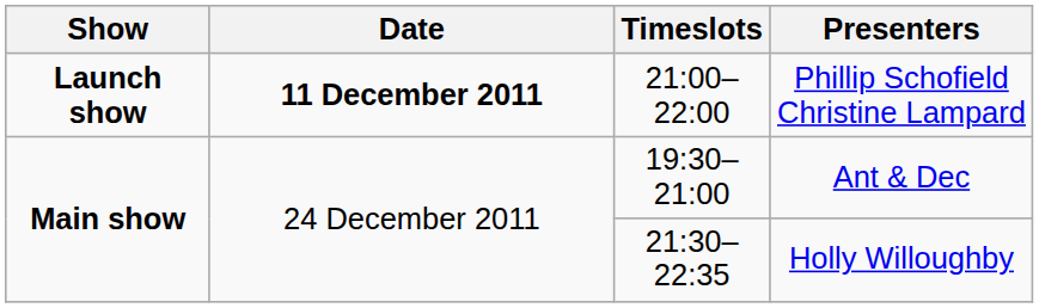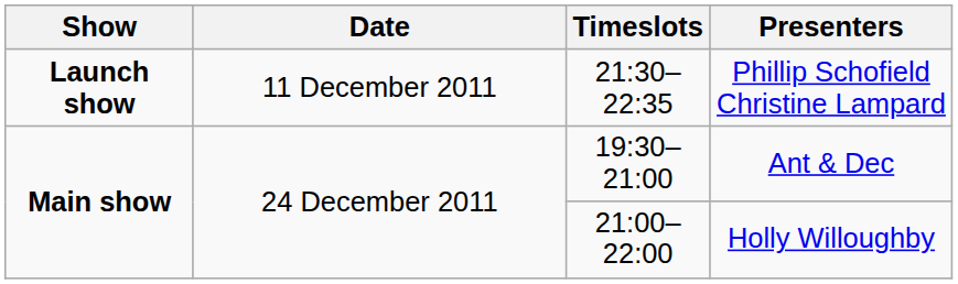Phillip Schofield Christine Lampard | Date: bold -> normal
Phillip Schofield Christine Lampard | Timeslots: 21:00–22:00 -> 21:30–22:35
Holly Willoughby | Timeslots: 21:30–22:35 -> 21:00–22:00
